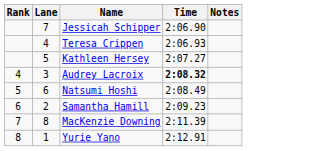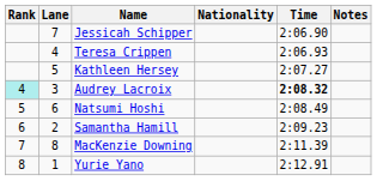+ column: Nationality
Audrey Lacroix | Rank: no background -> paleturquoise background
